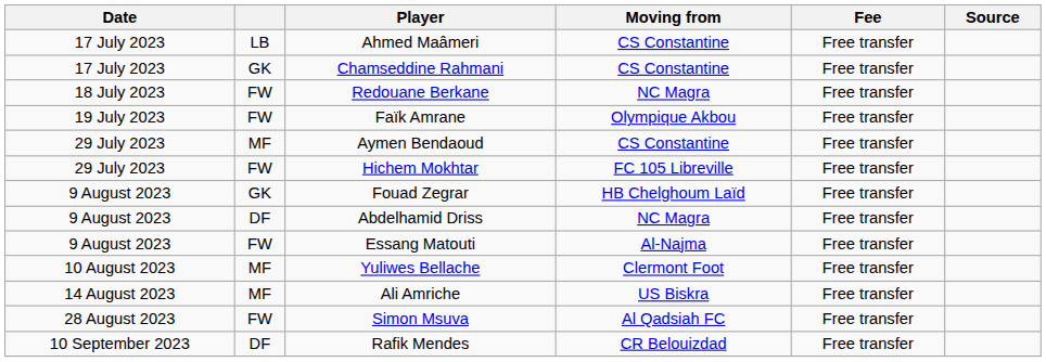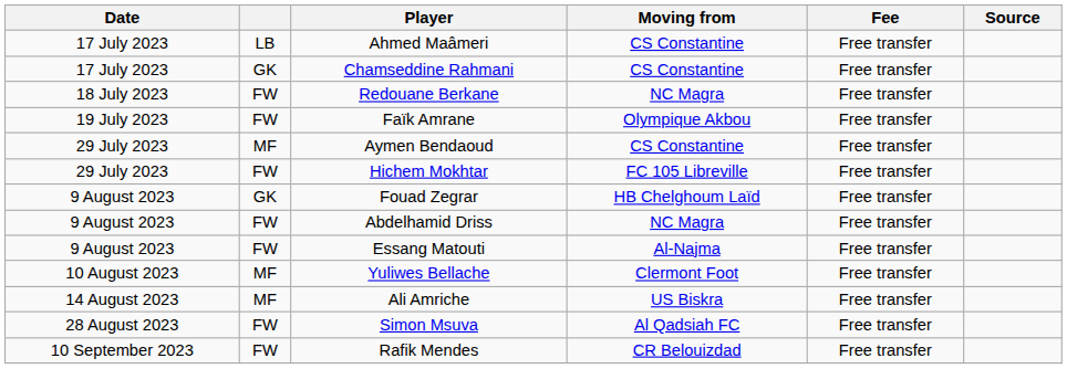Abdelhamid Driss | column 2: DF -> FW
Rafik Mendes | column 2: DF -> FW
